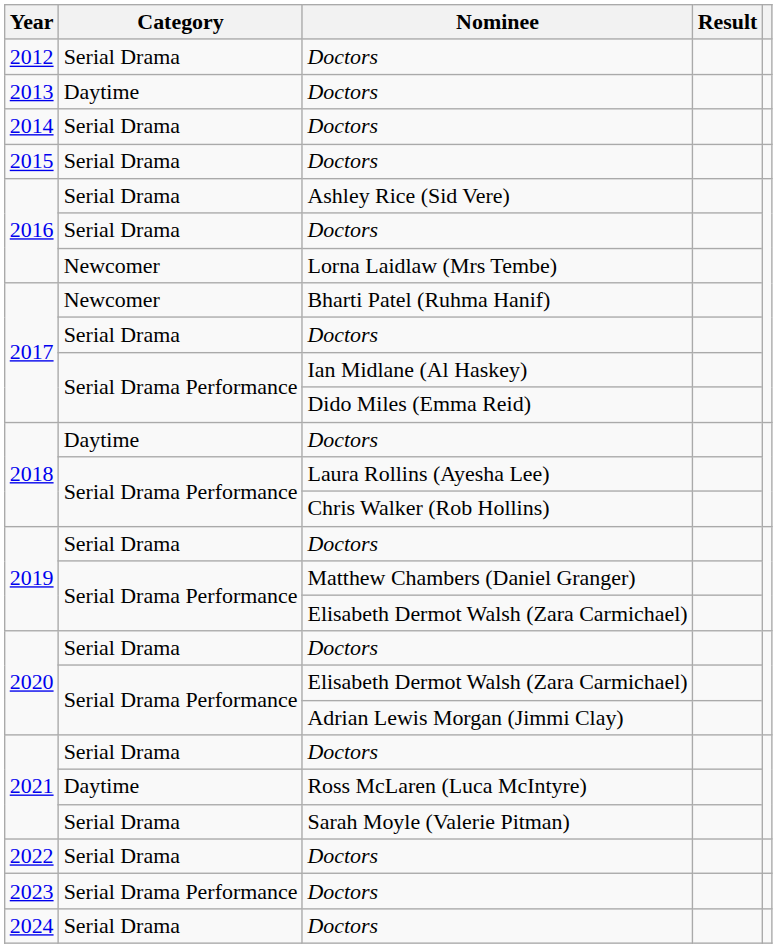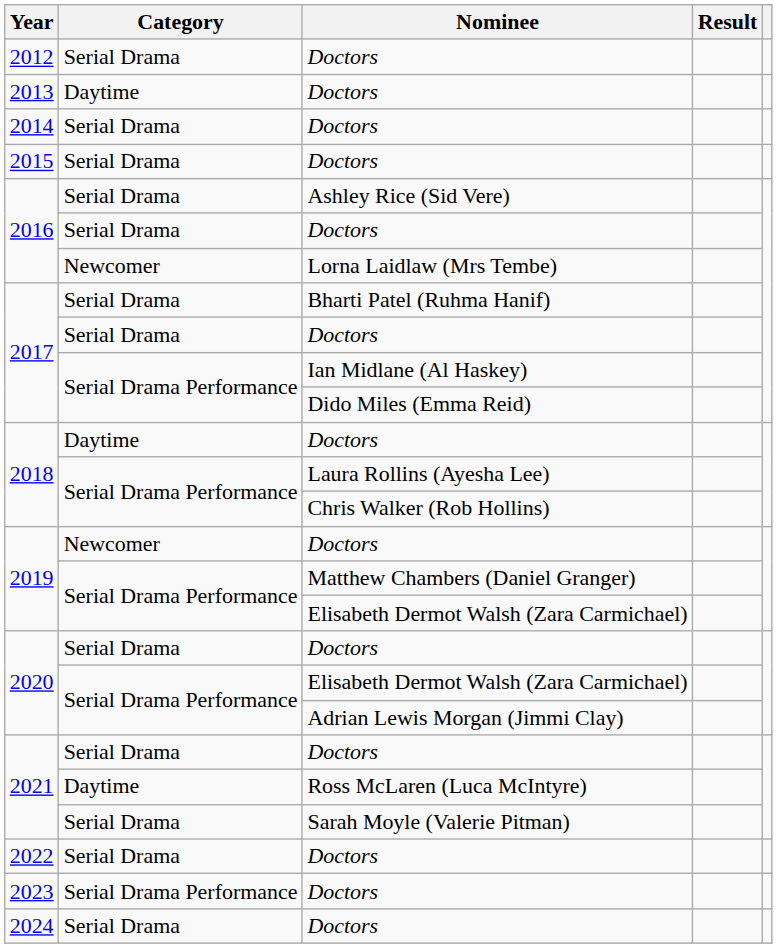2017 / Bharti Patel (Ruhma Hanif) | Category: Newcomer -> Serial Drama
2019 / Doctors | Category: Serial Drama -> Newcomer
